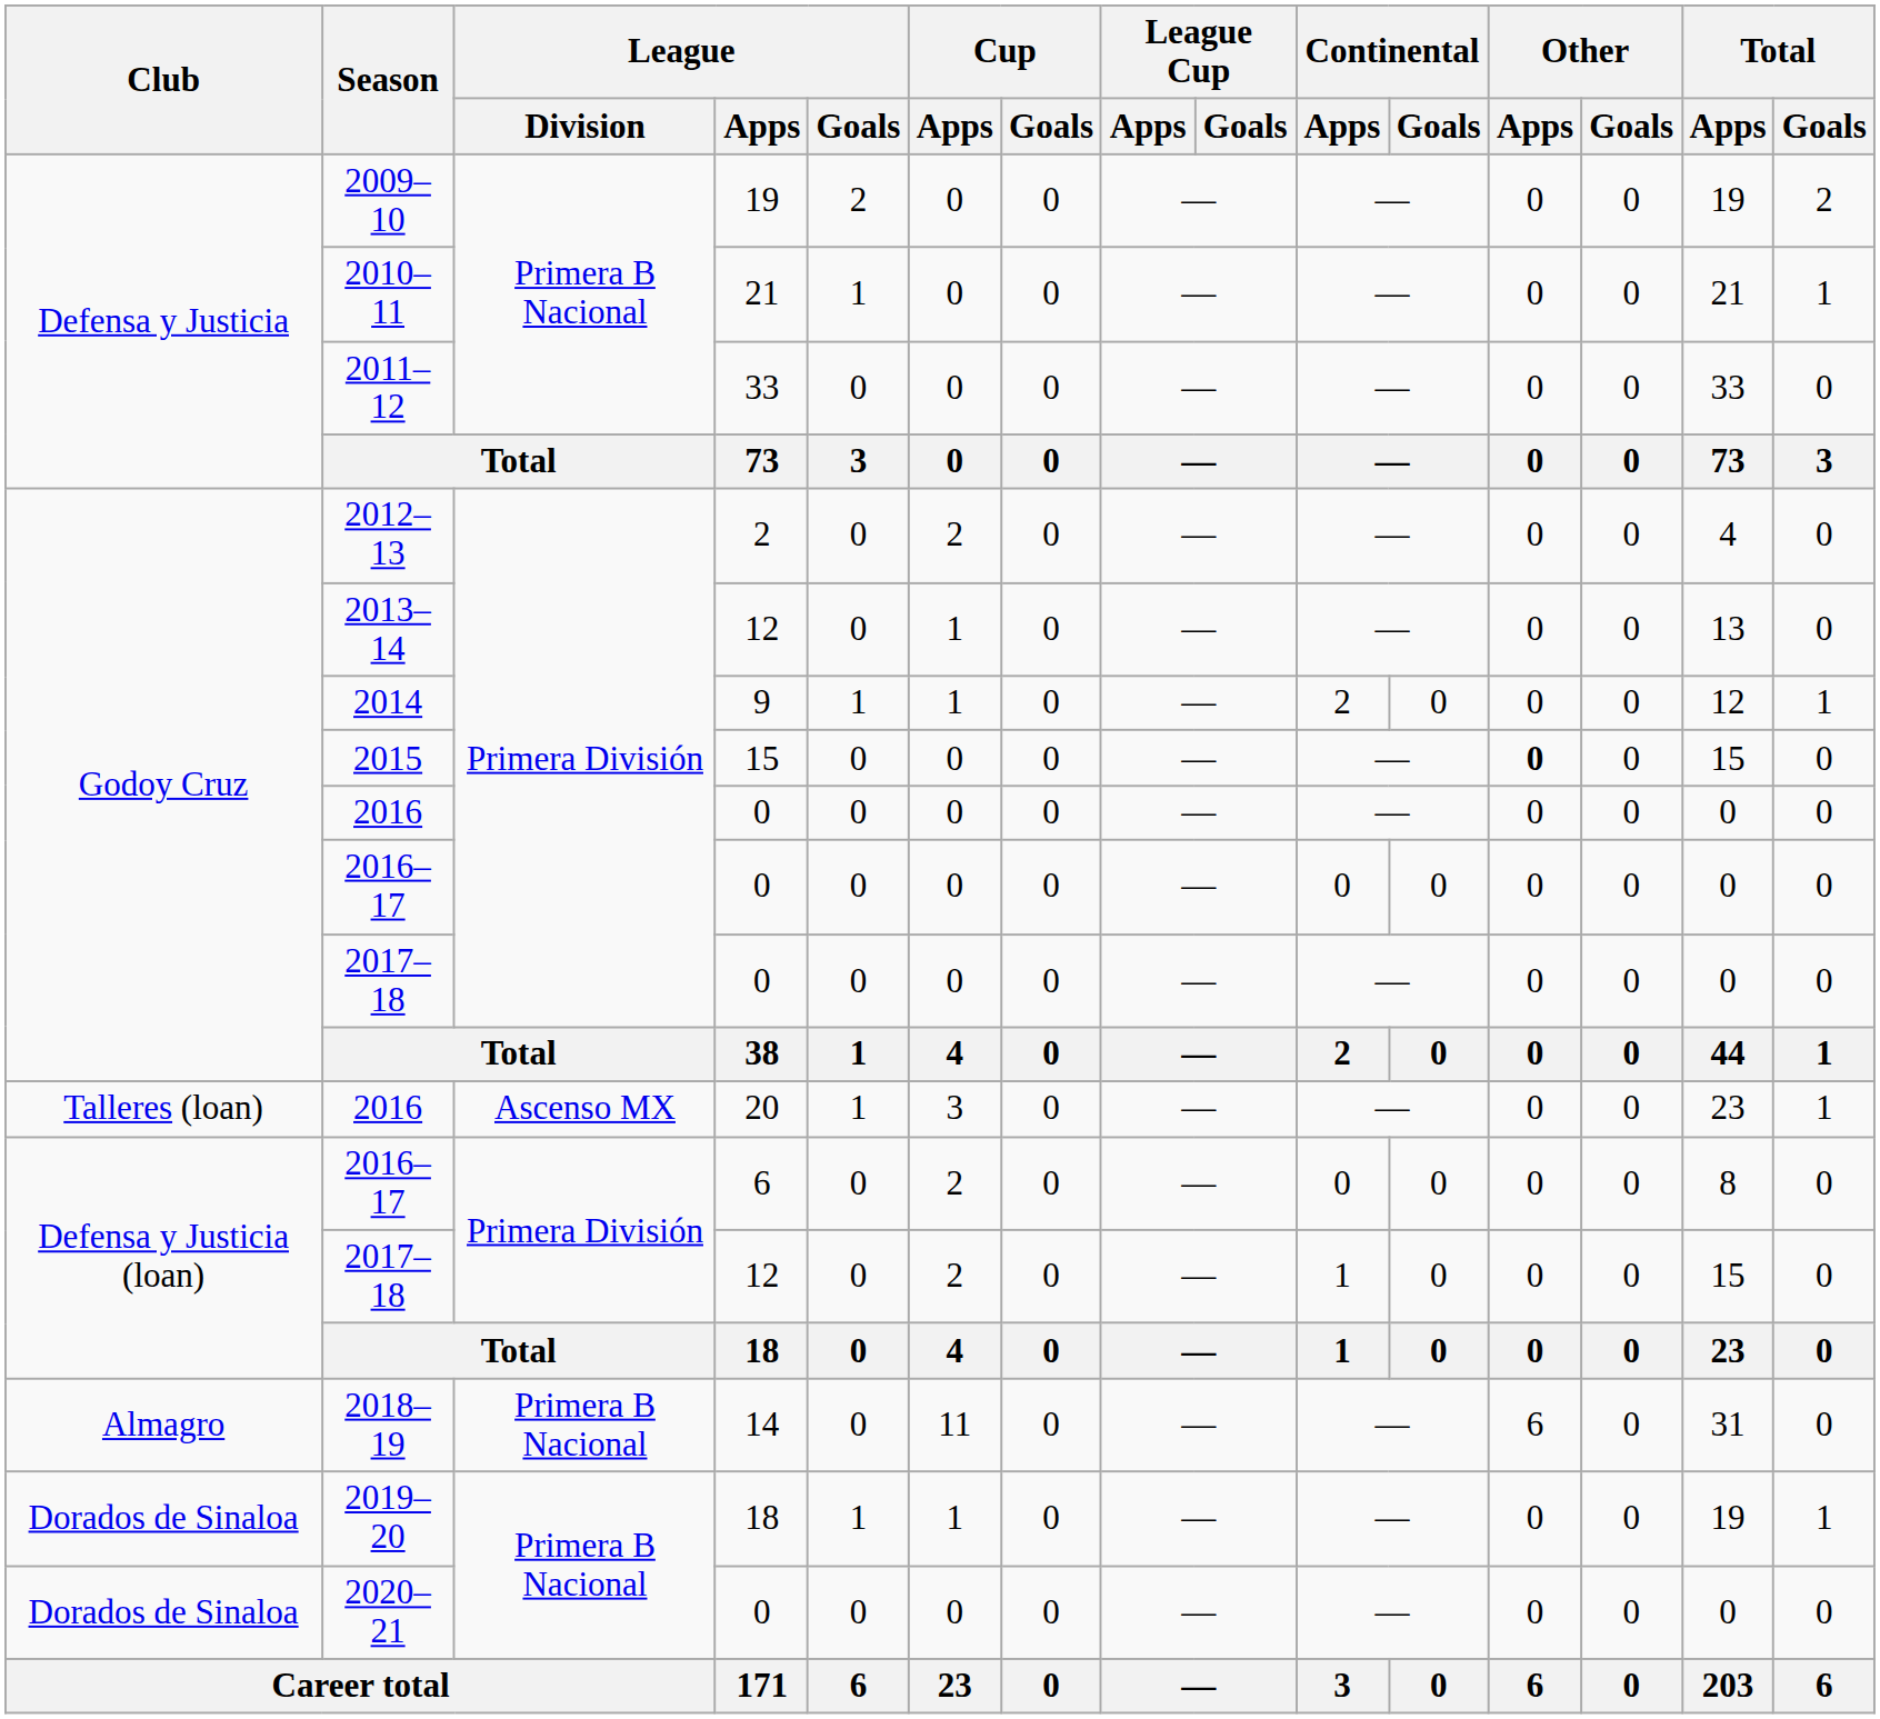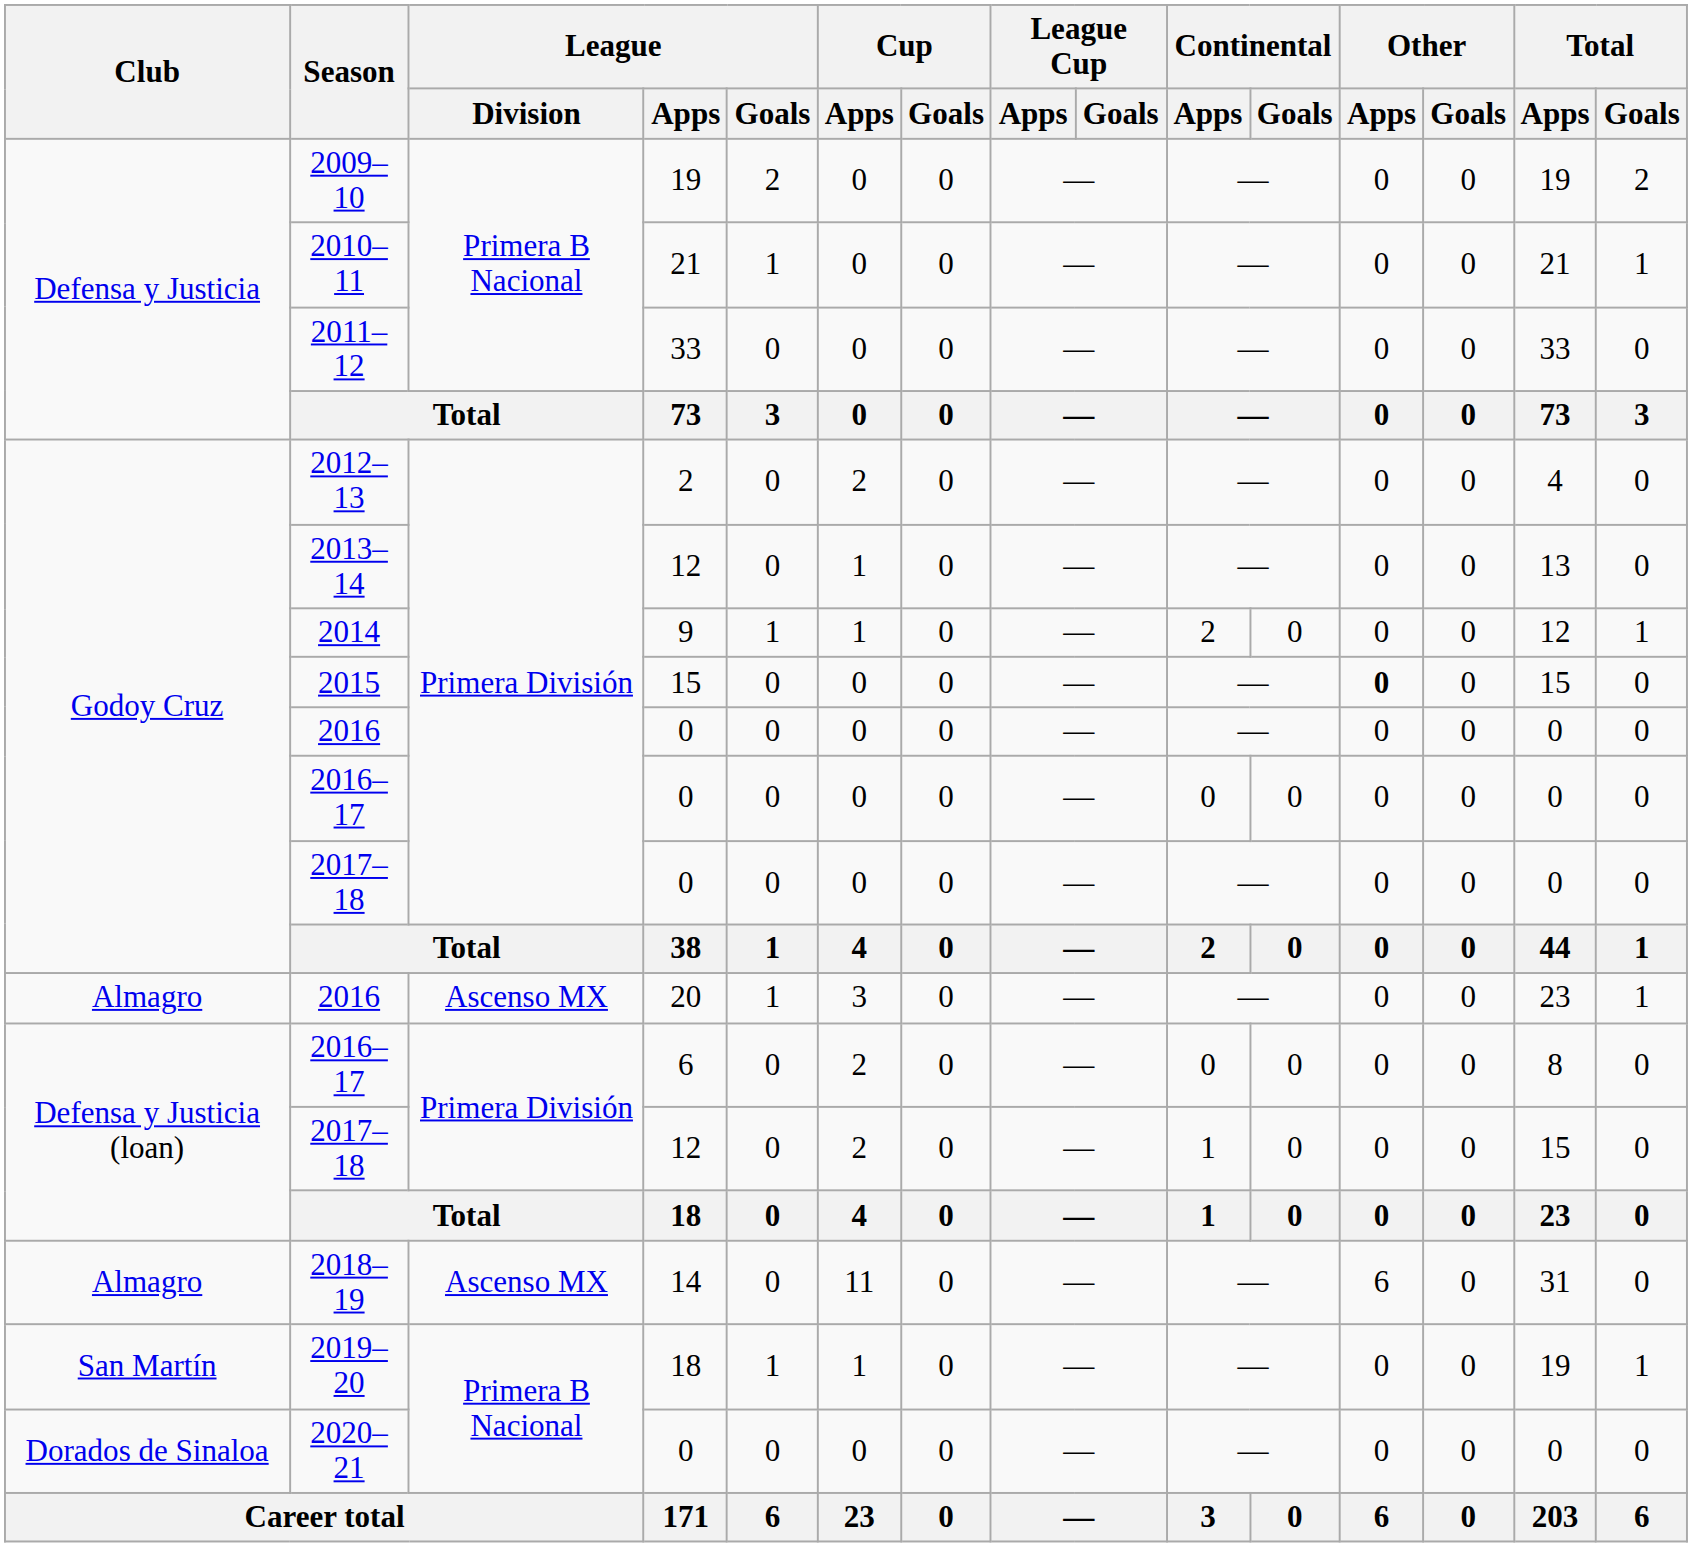2016 / 20 | Club: Talleres (loan) -> Almagro
2018–19 | League / Division: Primera B Nacional -> Ascenso MX
2019–20 | Club: Dorados de Sinaloa -> San Martín
